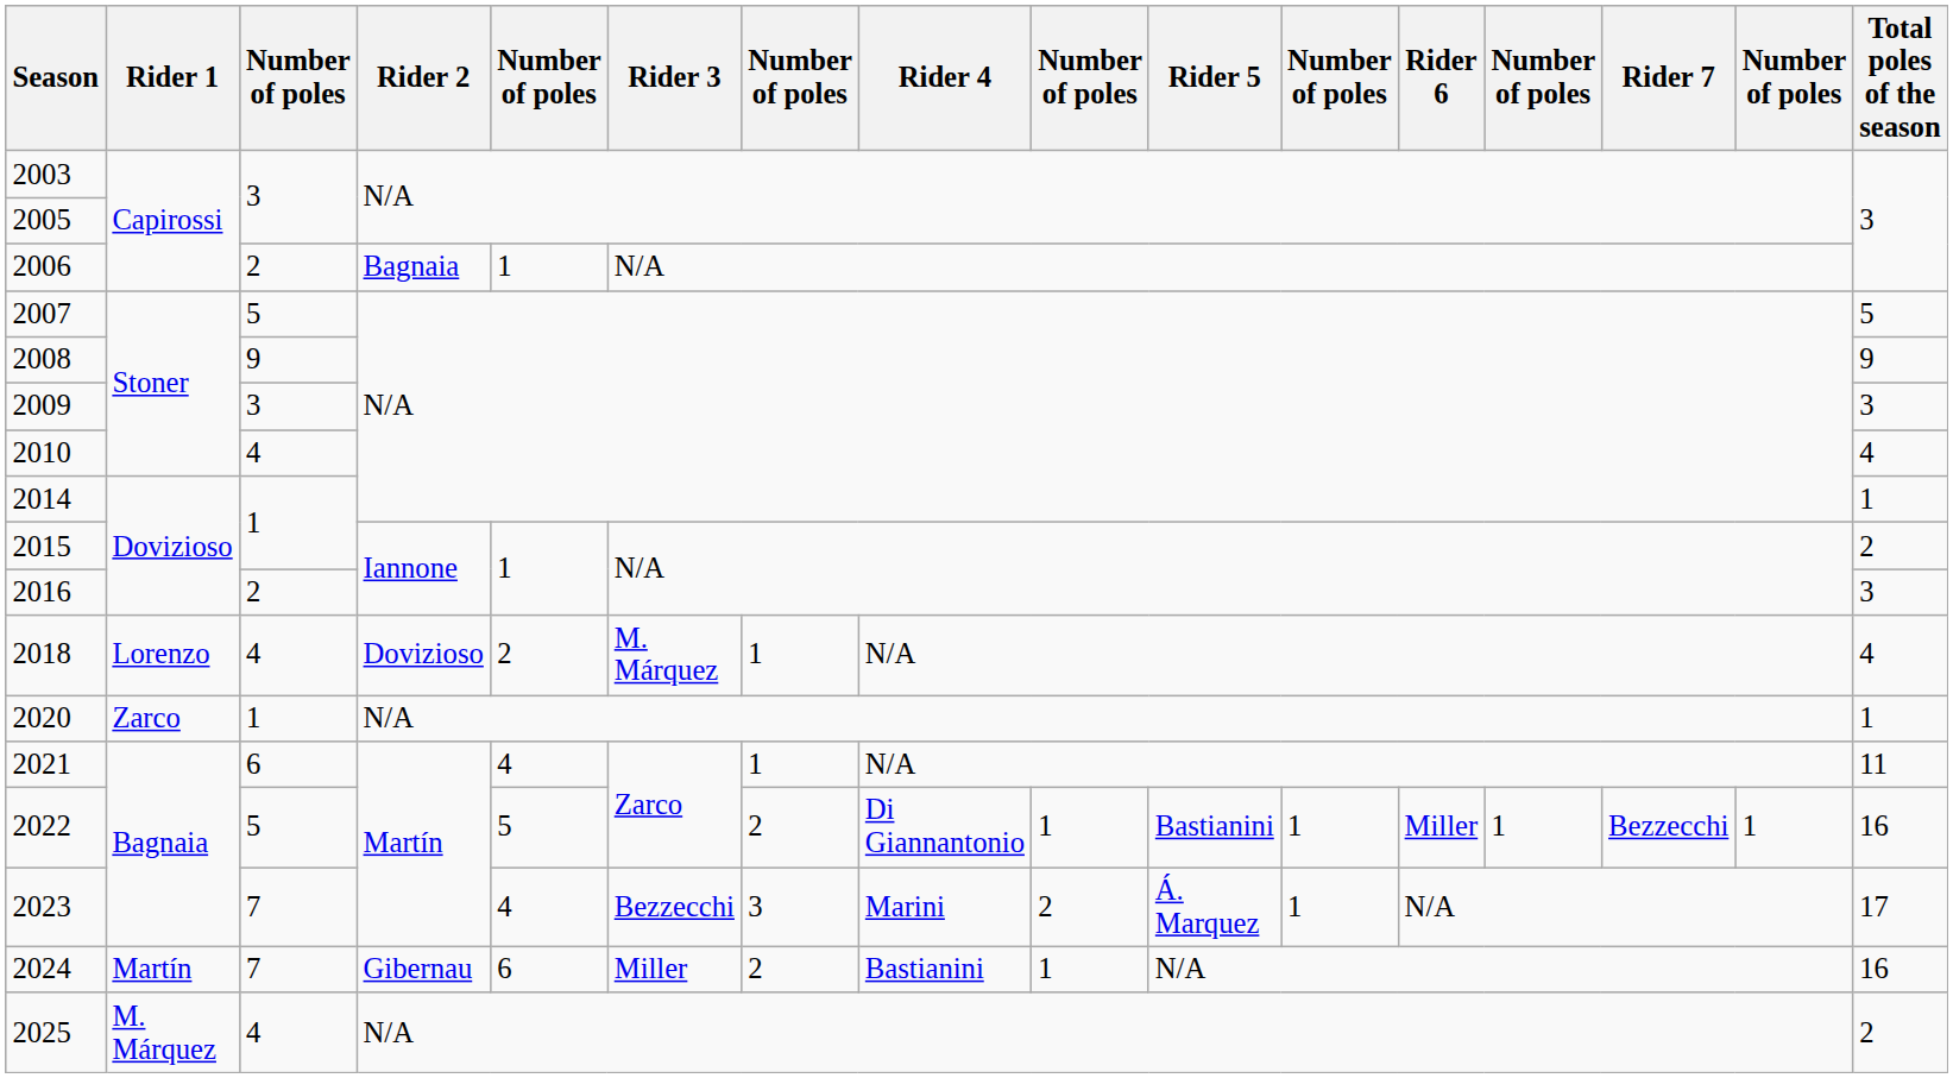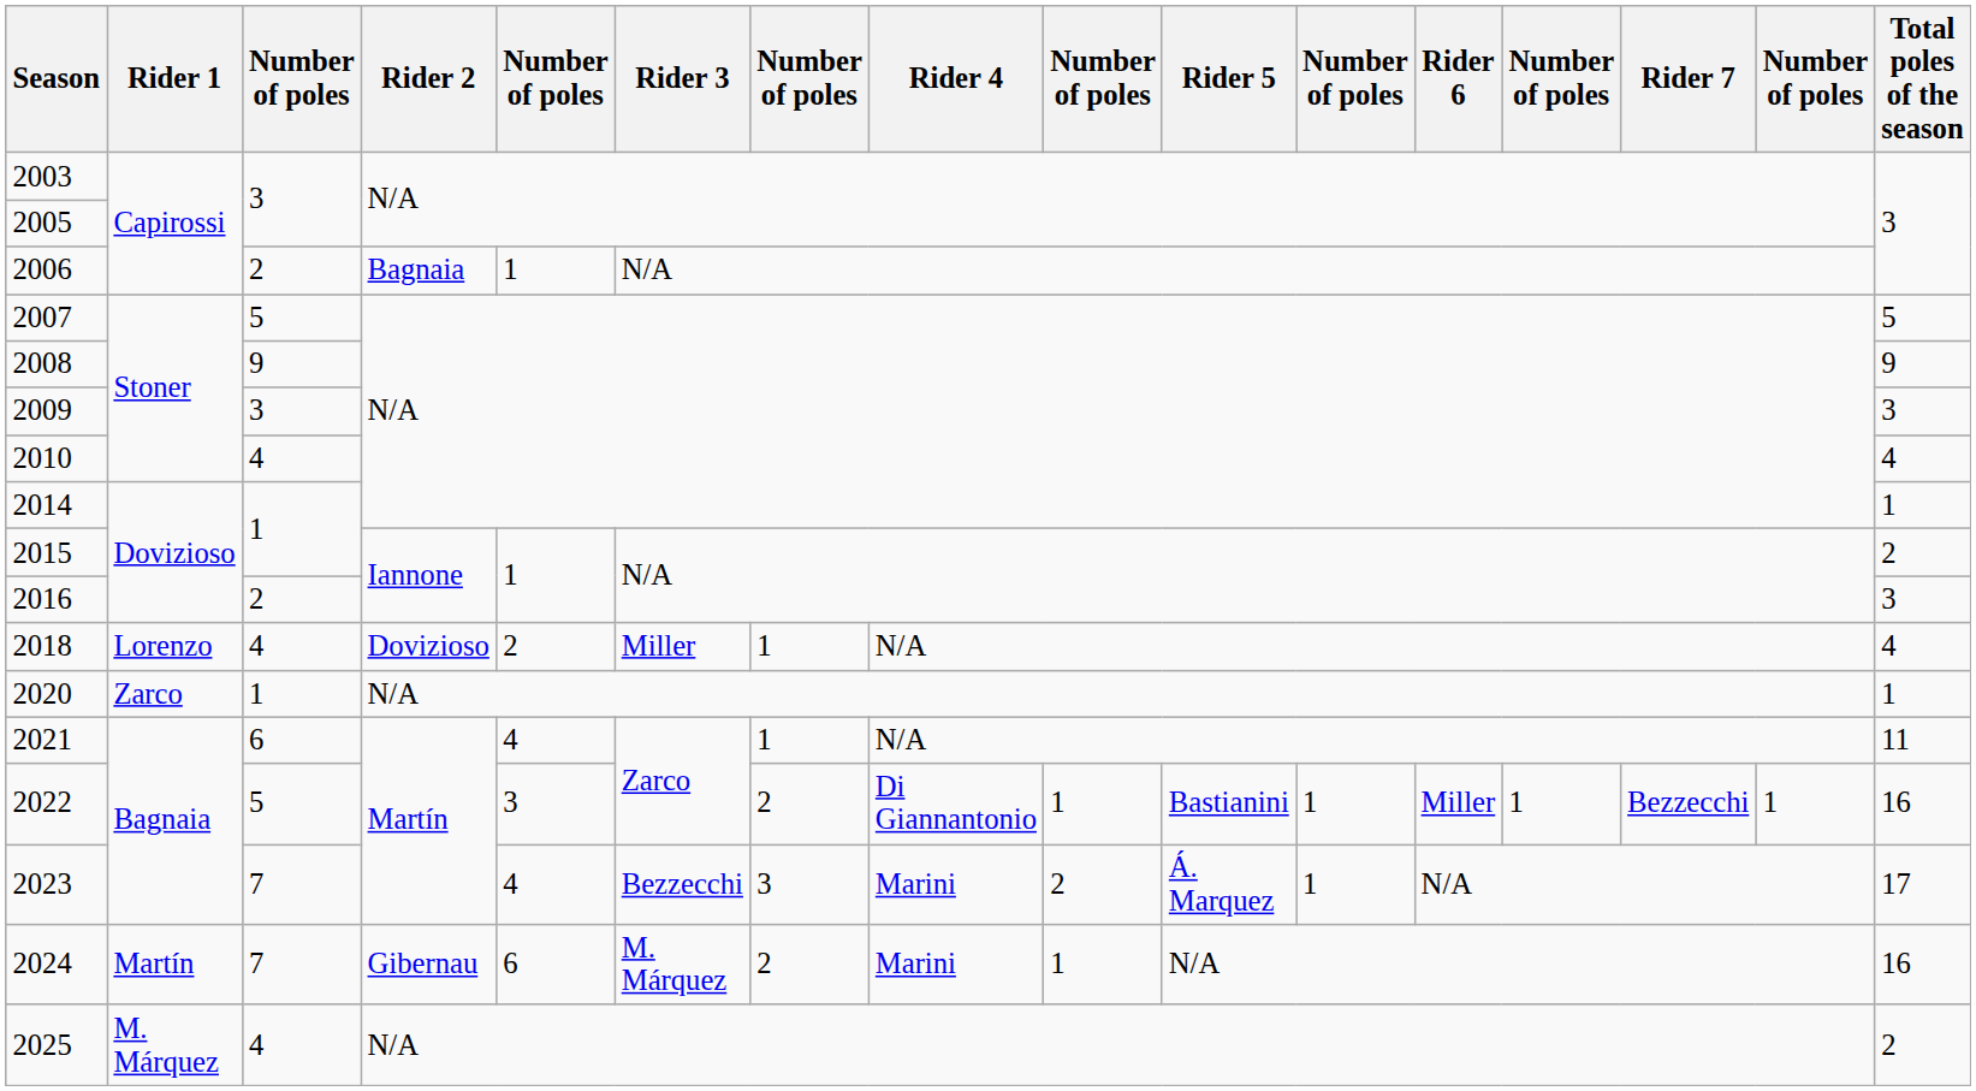2018 | Rider 3: M. Márquez -> Miller
2022 | column 5: 5 -> 3
2024 | Rider 3: Miller -> M. Márquez
2024 | Rider 4: Bastianini -> Marini
